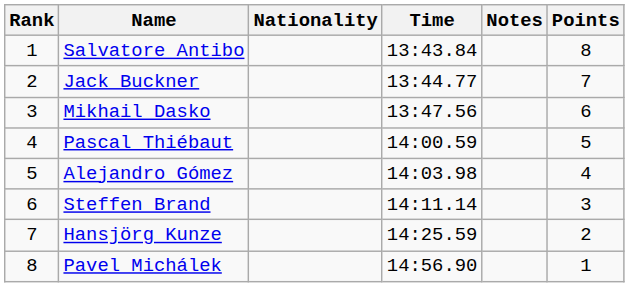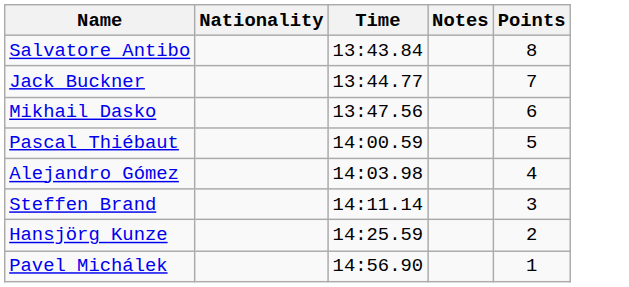- column: Rank | 1 | 2 | 3 | 4 | 5 | 6 | 7 | 8
